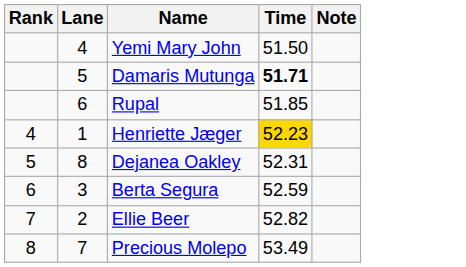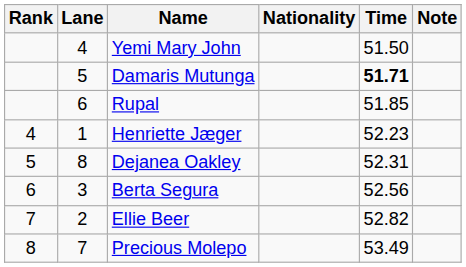+ column: Nationality
Henriette Jæger | Time: gold background -> no background
Berta Segura | Time: 52.59 -> 52.56
